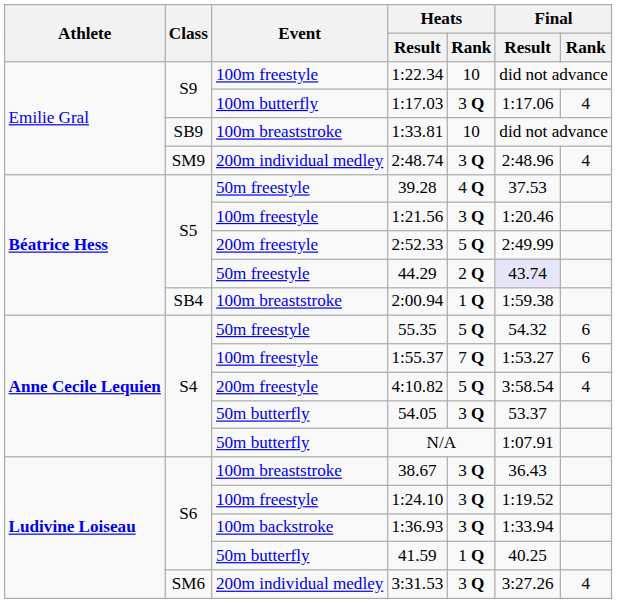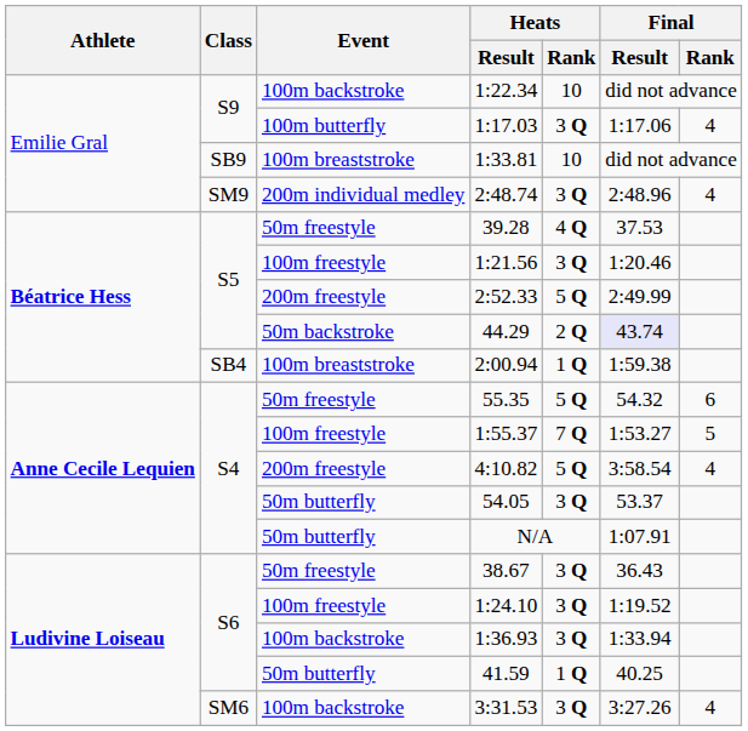1:22.34 | Event: 100m freestyle -> 100m backstroke
44.29 | Event: 50m freestyle -> 50m backstroke
1:55.37 | Final / Rank: 6 -> 5
38.67 | Event: 100m breaststroke -> 50m freestyle
3:31.53 | Event: 200m individual medley -> 100m backstroke
